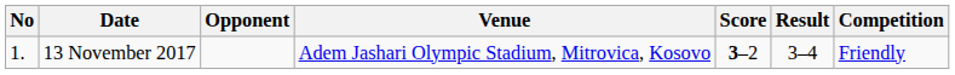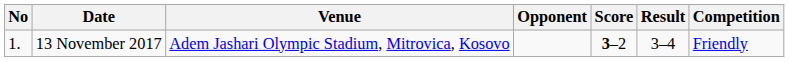columns swapped: Venue <-> Opponent
